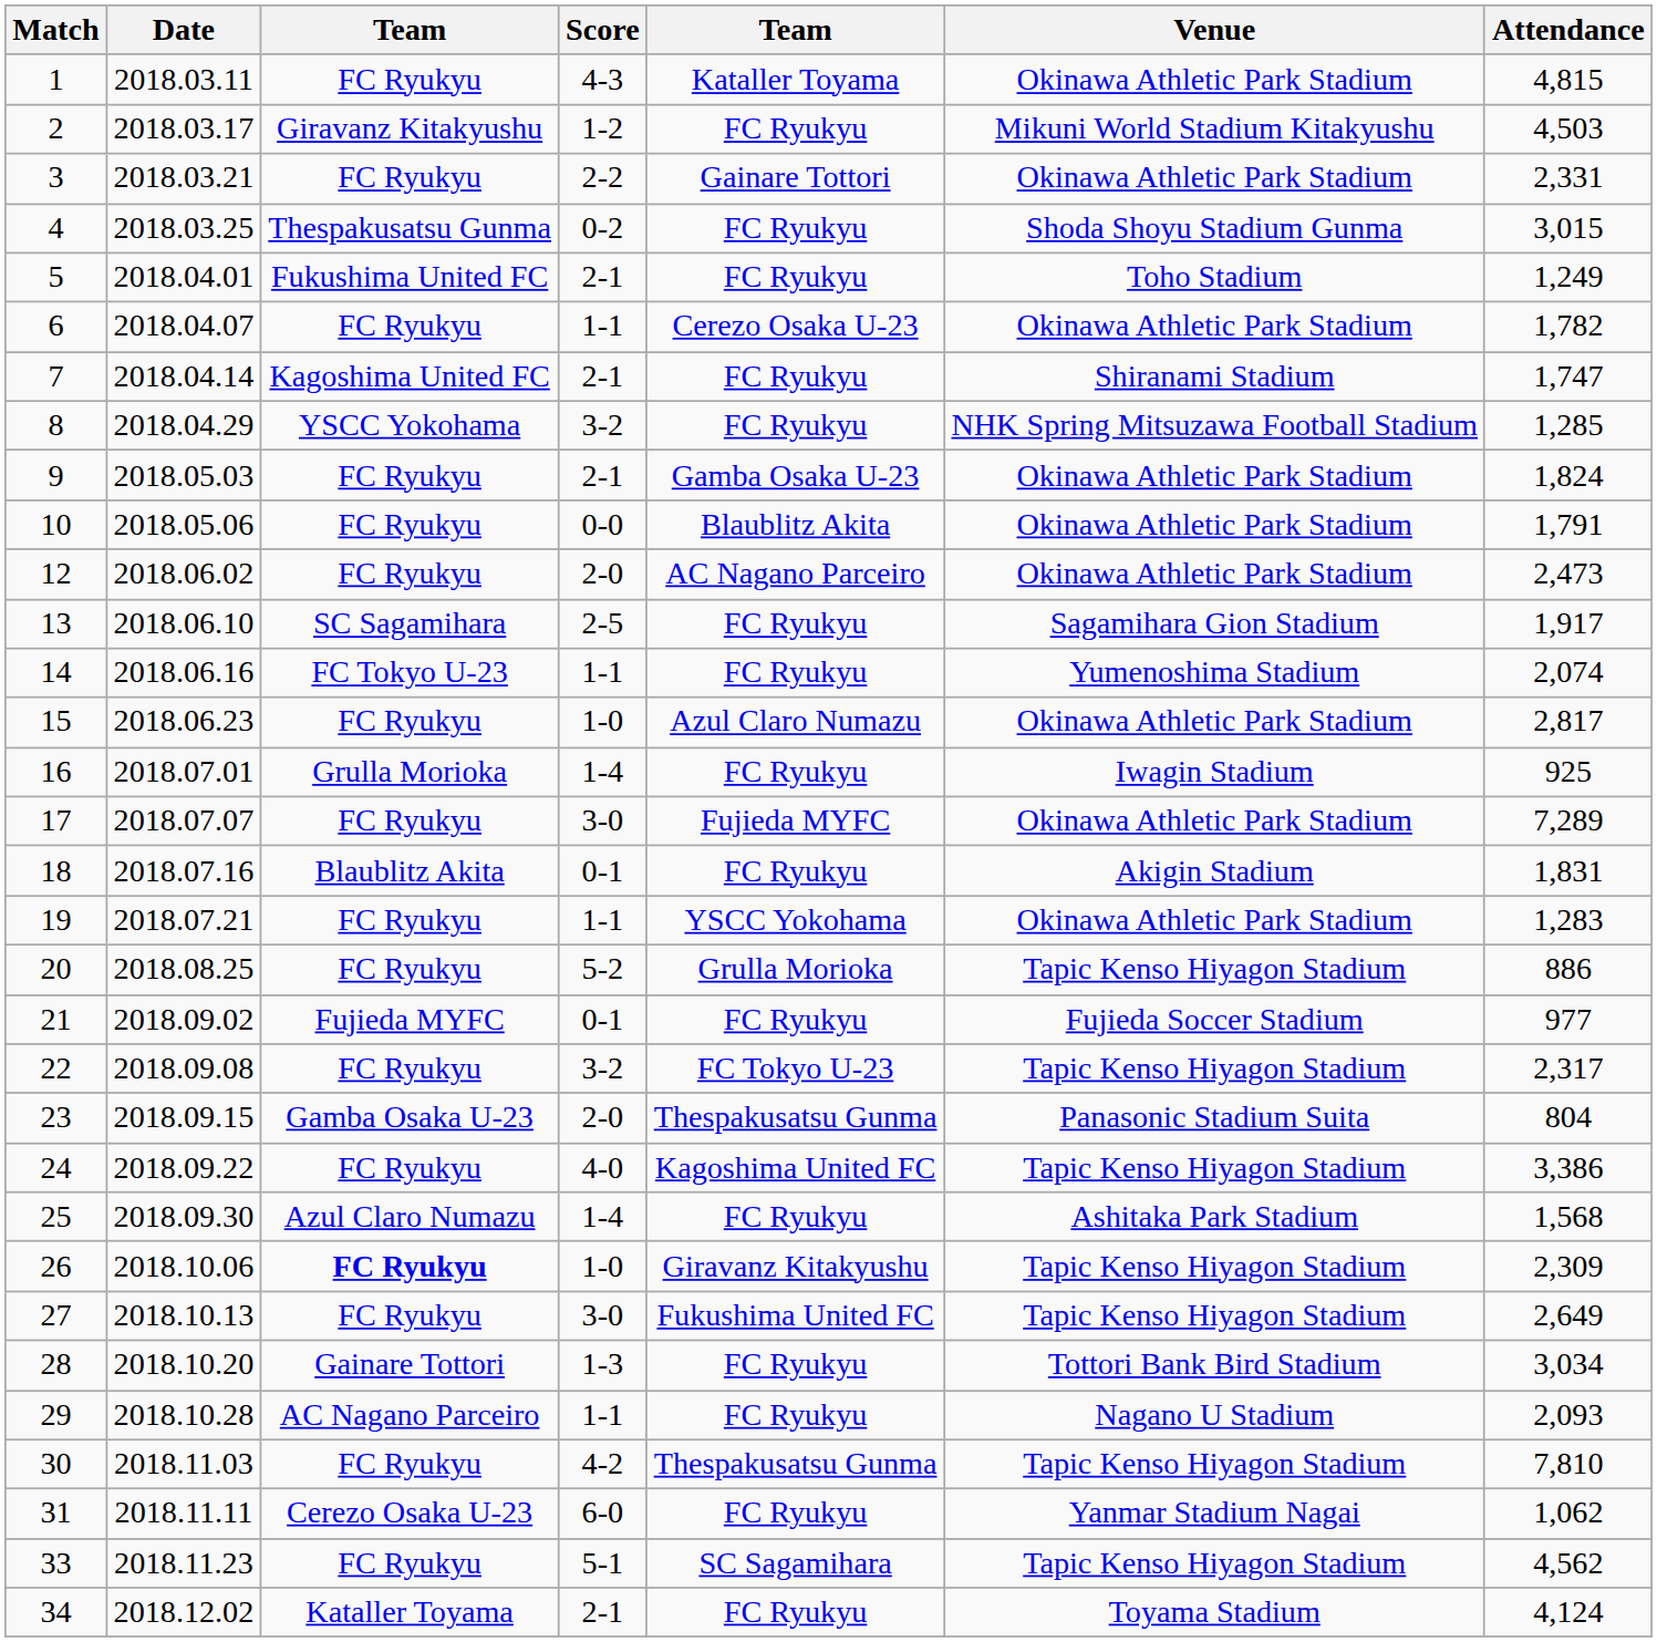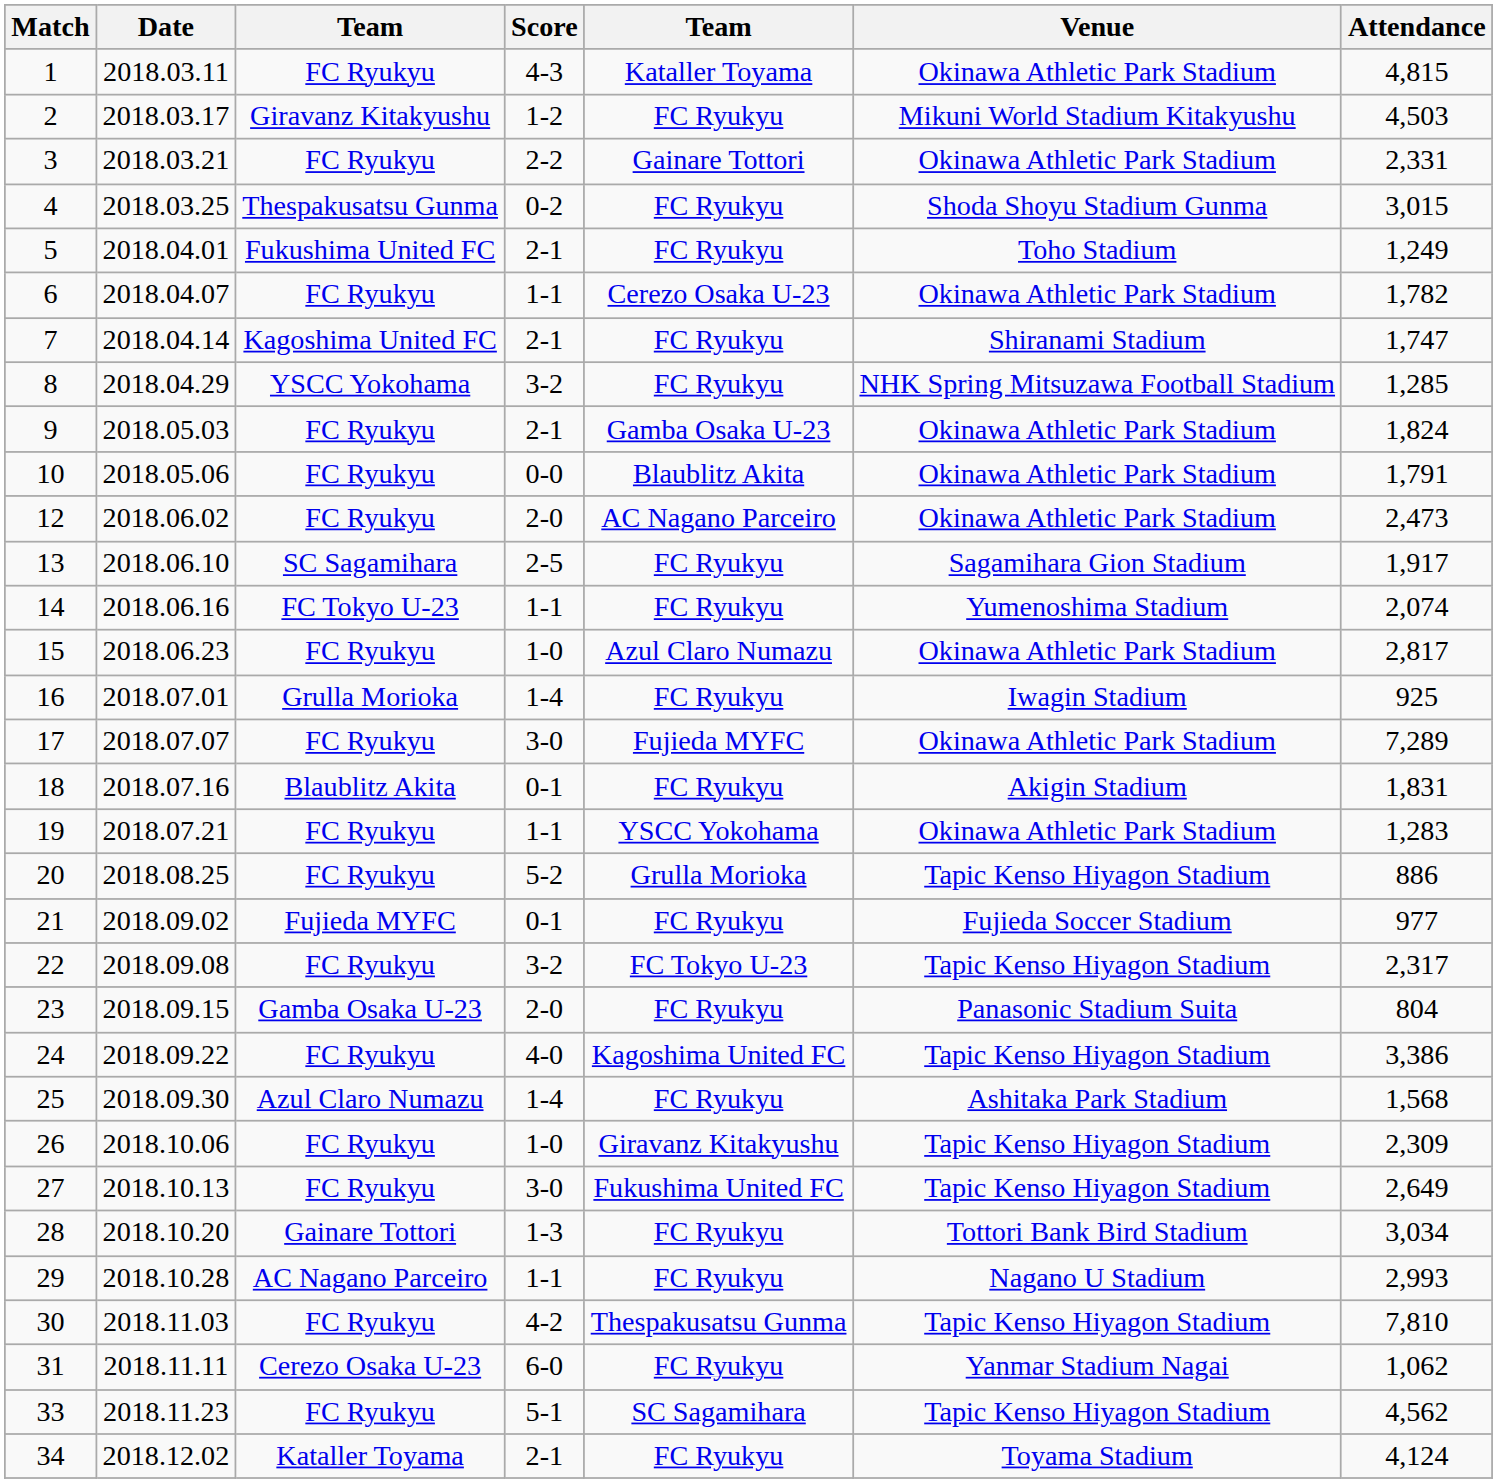23 | column 5: Thespakusatsu Gunma -> FC Ryukyu
26 | column 3: bold -> normal
29 | Attendance: 2,093 -> 2,993
